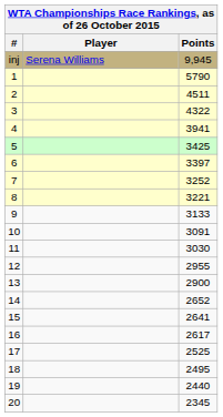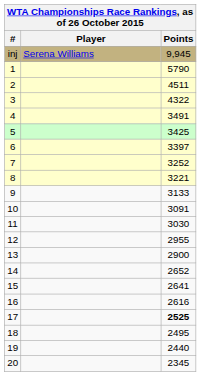4 | Points: 3941 -> 3491
16 | Points: 2617 -> 2616
17 | Points: normal -> bold
